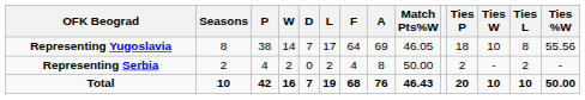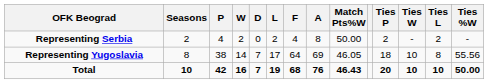rows swapped: Representing Serbia <-> Representing Yugoslavia
